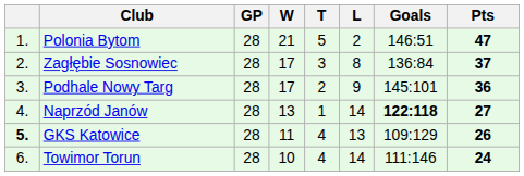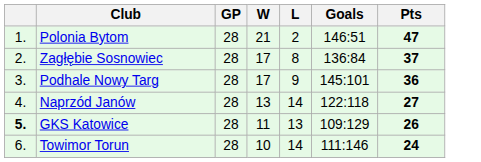- column: T | 5 | 3 | 2 | 1 | 4 | 4
Naprzód Janów | Goals: bold -> normal
